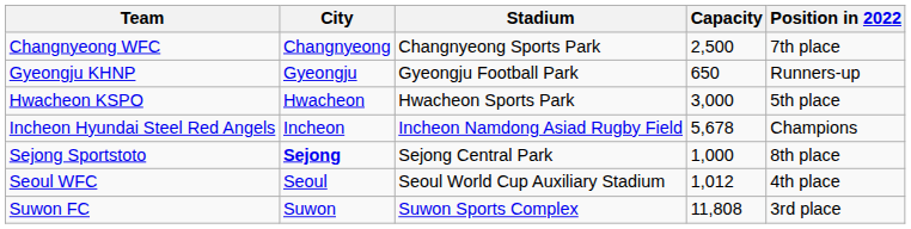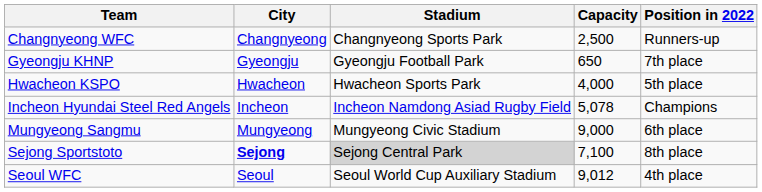Changnyeong WFC | Position in 2022: 7th place -> Runners-up
Gyeongju KHNP | Position in 2022: Runners-up -> 7th place
Hwacheon KSPO | Capacity: 3,000 -> 4,000
Incheon Hyundai Steel Red Angels | Capacity: 5,678 -> 5,078
+ row: Mungyeong Sangmu | Mungyeong | Mungyeong Civic Stadium | 9,000 | 6th place
Sejong Sportstoto | Stadium: no background -> lightgrey background
Sejong Sportstoto | Capacity: 1,000 -> 7,100
Seoul WFC | Capacity: 1,012 -> 9,012
- row: Suwon FC | Suwon | Suwon Sports Complex | 11,808 | 3rd place
